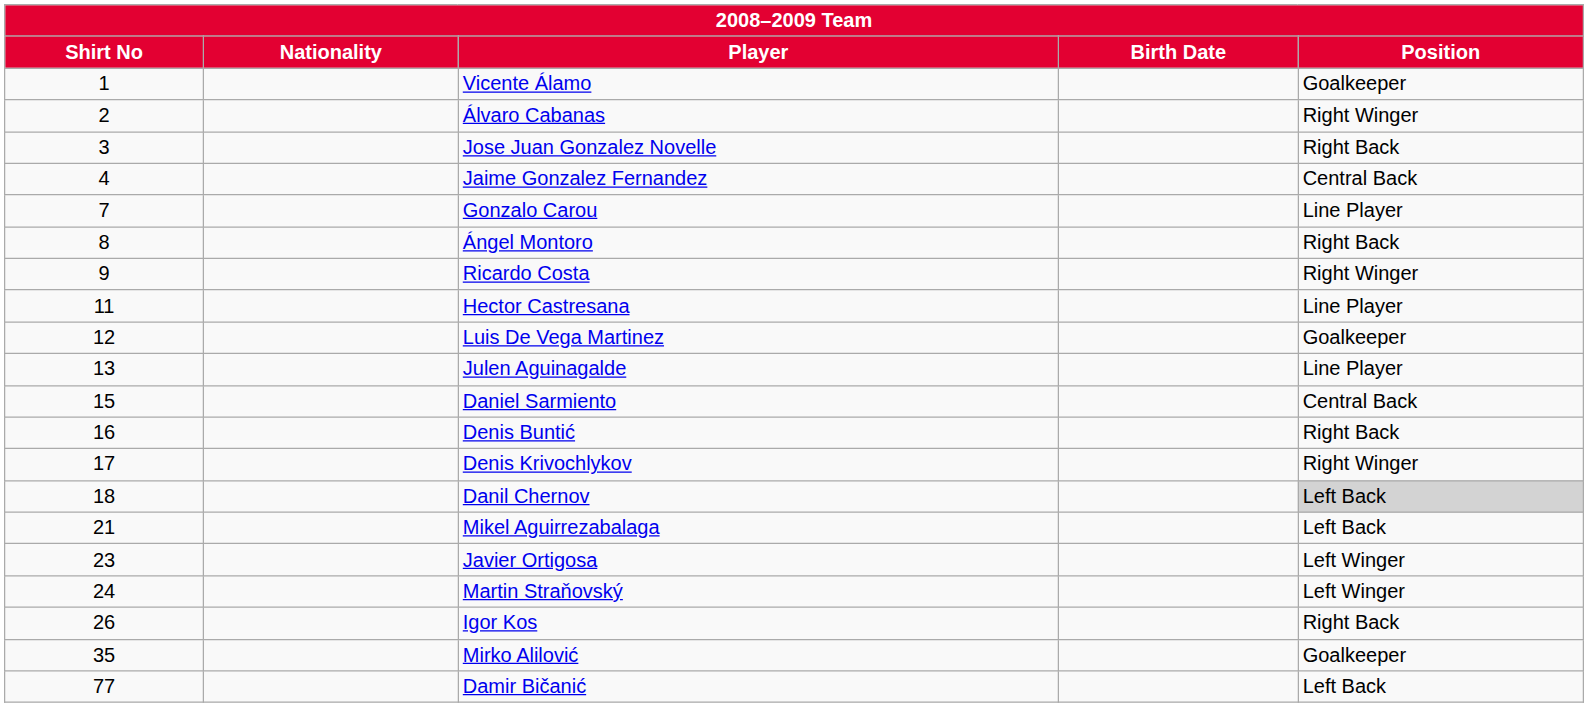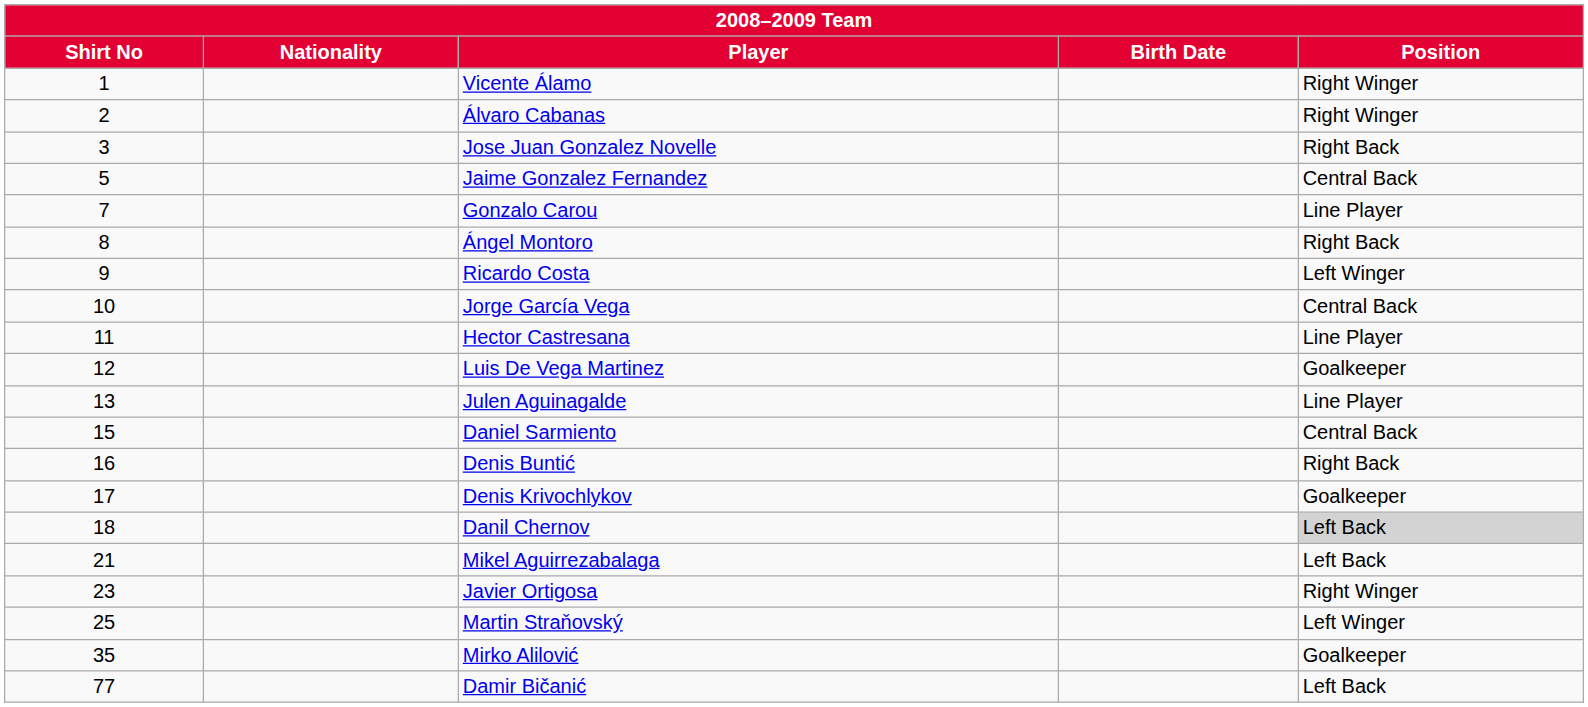Vicente Álamo | Position: Goalkeeper -> Right Winger
Jaime Gonzalez Fernandez | Shirt No: 4 -> 5
Ricardo Costa | Position: Right Winger -> Left Winger
+ row: 10 | Jorge García Vega | Central Back
Denis Krivochlykov | Position: Right Winger -> Goalkeeper
Javier Ortigosa | Position: Left Winger -> Right Winger
Martin Straňovský | Shirt No: 24 -> 25
- row: 26 | Igor Kos | Right Back
